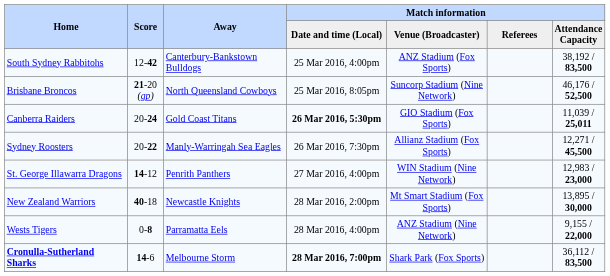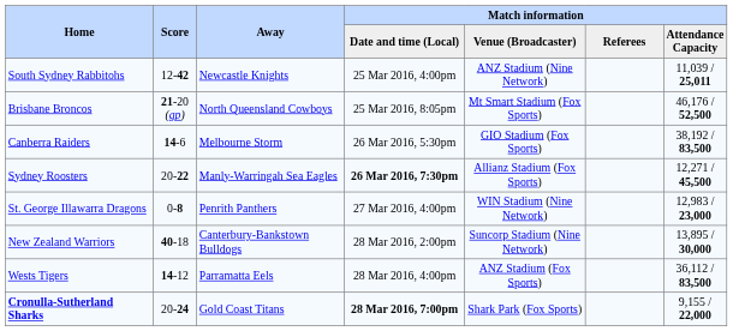South Sydney Rabbitohs | Away: Canterbury-Bankstown Bulldogs -> Newcastle Knights
South Sydney Rabbitohs | Match information / Venue (Broadcaster): ANZ Stadium (Fox Sports) -> ANZ Stadium (Nine Network)
South Sydney Rabbitohs | Match information / Attendance Capacity: 38,192 / 83,500 -> 11,039 / 25,011
Brisbane Broncos | Match information / Venue (Broadcaster): Suncorp Stadium (Nine Network) -> Mt Smart Stadium (Fox Sports)
Canberra Raiders | Score: 20-24 -> 14-6
Canberra Raiders | Away: Gold Coast Titans -> Melbourne Storm
Canberra Raiders | Match information / Date and time (Local): bold -> normal
Canberra Raiders | Match information / Attendance Capacity: 11,039 / 25,011 -> 38,192 / 83,500
Sydney Roosters | Match information / Date and time (Local): normal -> bold
St. George Illawarra Dragons | Score: 14-12 -> 0-8
New Zealand Warriors | Away: Newcastle Knights -> Canterbury-Bankstown Bulldogs
New Zealand Warriors | Match information / Venue (Broadcaster): Mt Smart Stadium (Fox Sports) -> Suncorp Stadium (Nine Network)
Wests Tigers | Score: 0-8 -> 14-12
Wests Tigers | Match information / Venue (Broadcaster): ANZ Stadium (Nine Network) -> ANZ Stadium (Fox Sports)
Wests Tigers | Match information / Attendance Capacity: 9,155 / 22,000 -> 36,112 / 83,500
Cronulla-Sutherland Sharks | Score: 14-6 -> 20-24
Cronulla-Sutherland Sharks | Away: Melbourne Storm -> Gold Coast Titans
Cronulla-Sutherland Sharks | Match information / Attendance Capacity: 36,112 / 83,500 -> 9,155 / 22,000
